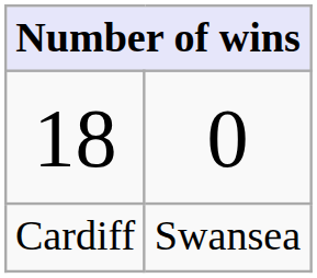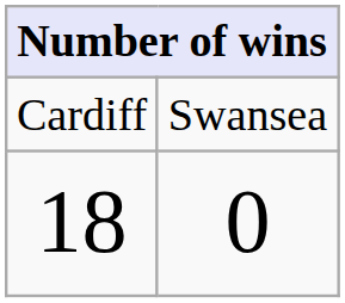rows swapped: Cardiff <-> 18
